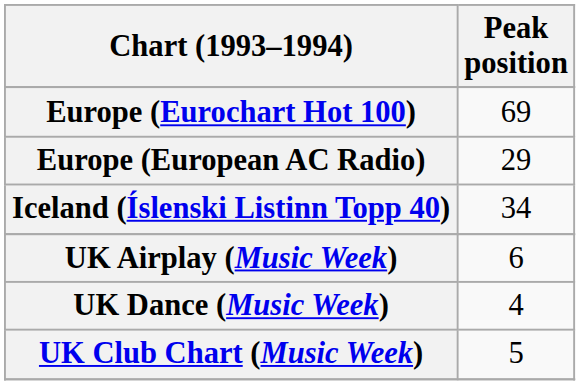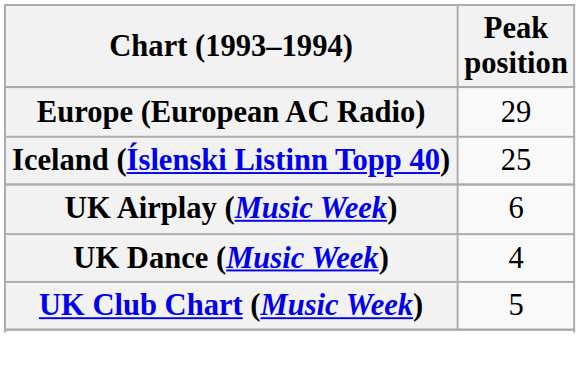- row: Europe (Eurochart Hot 100) | 69
Iceland (Íslenski Listinn Topp 40) | Peak position: 34 -> 25
